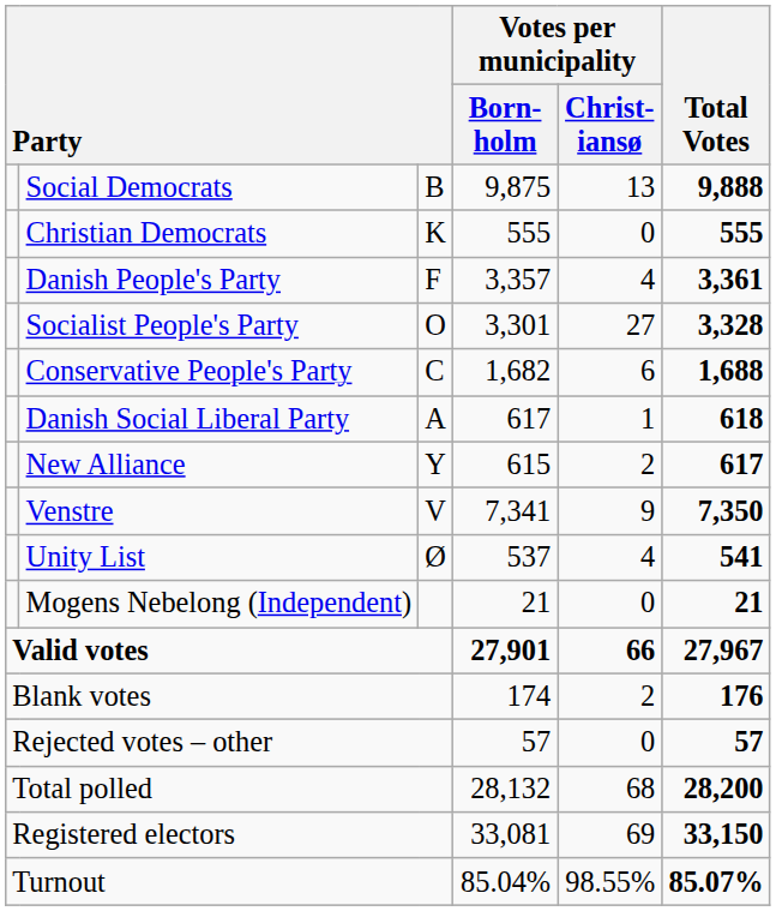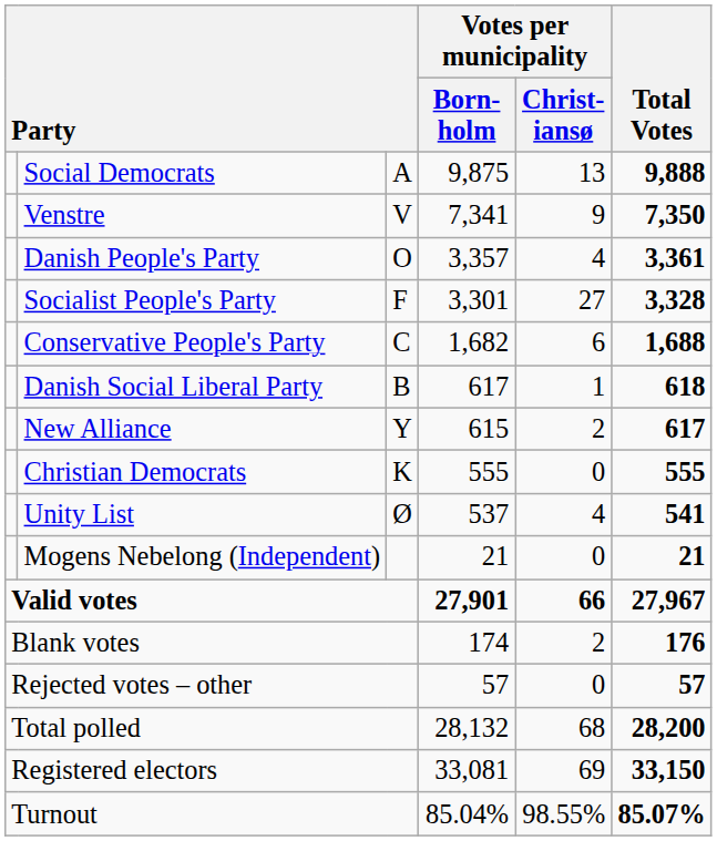Social Democrats | column 3: B -> A
rows swapped: Venstre <-> Christian Democrats
Danish People's Party | column 3: F -> O
Socialist People's Party | column 3: O -> F
Danish Social Liberal Party | column 3: A -> B
